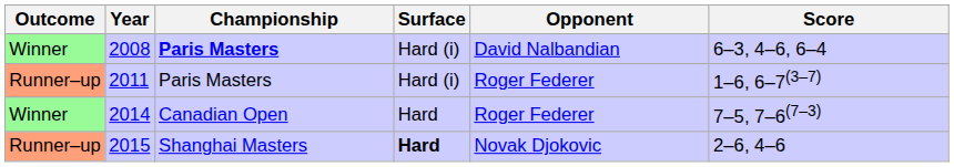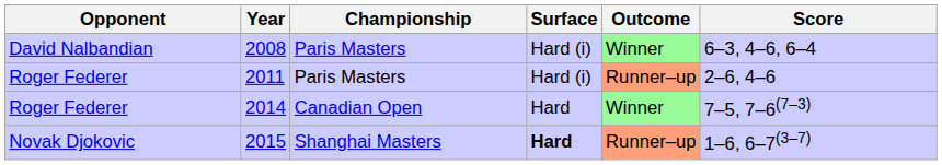columns swapped: Outcome <-> Opponent
2008 | Championship: bold -> normal
2011 | Score: 1–6, 6–7(3–7) -> 2–6, 4–6
2015 | Score: 2–6, 4–6 -> 1–6, 6–7(3–7)
